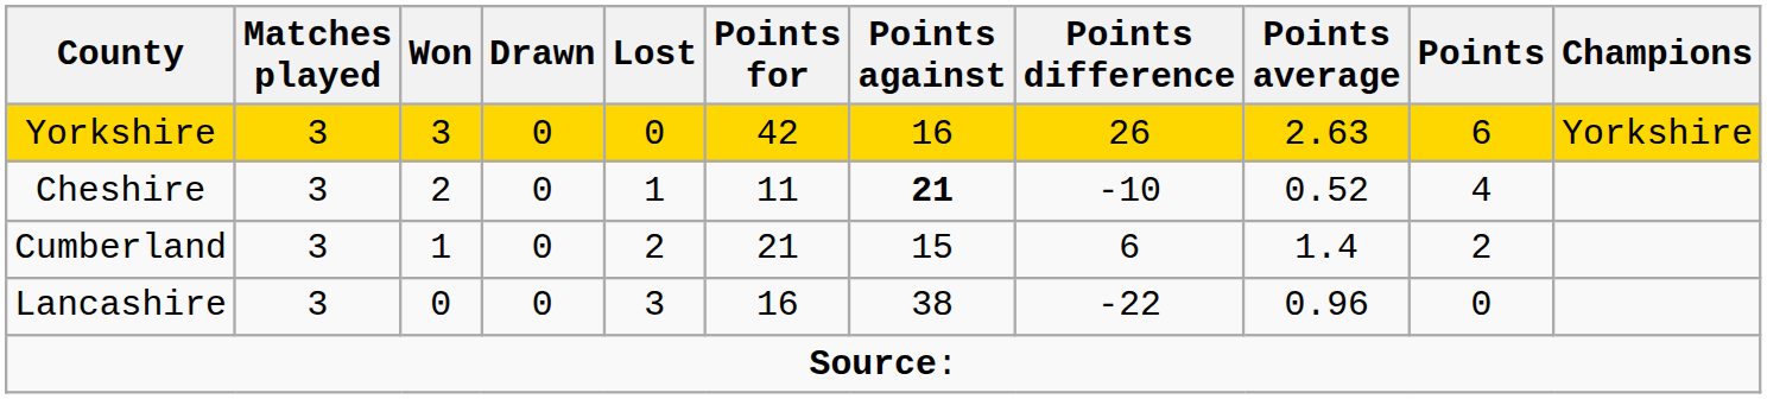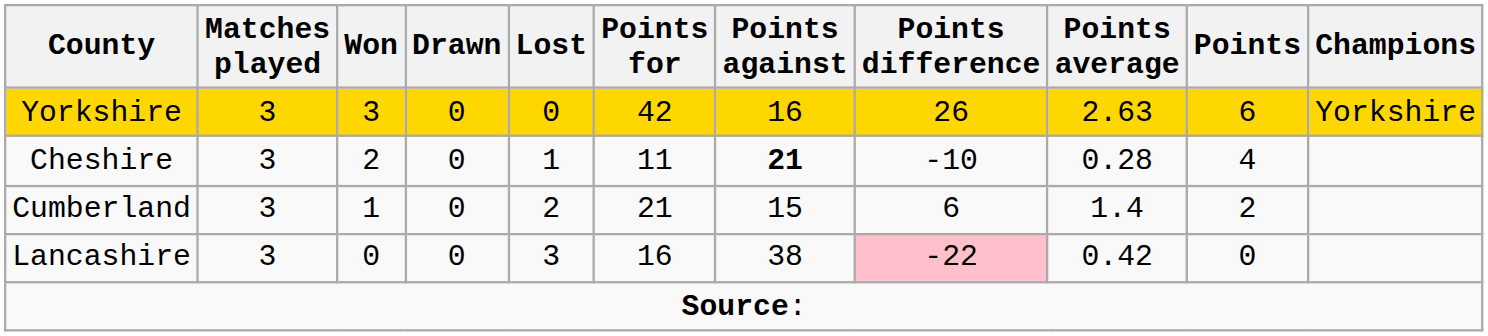Cheshire | Points average: 0.52 -> 0.28
Lancashire | Points difference: no background -> pink background
Lancashire | Points average: 0.96 -> 0.42
